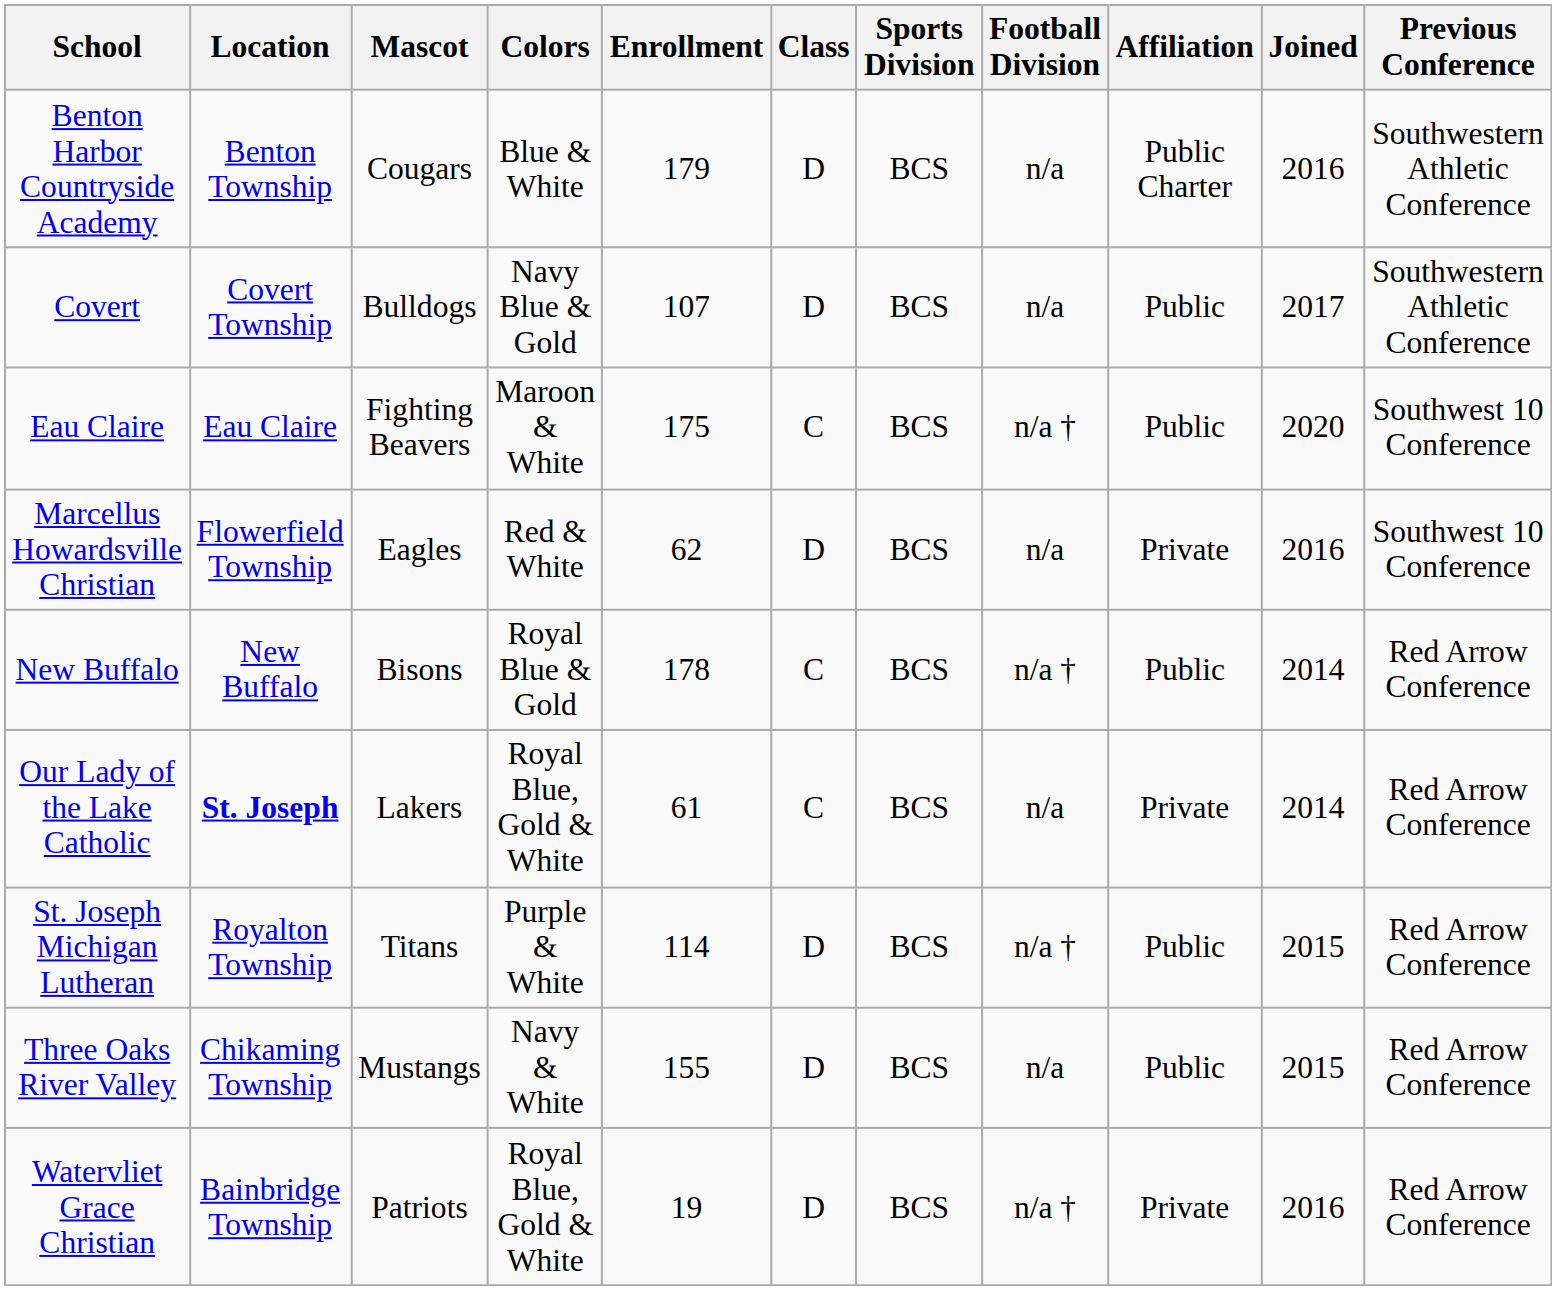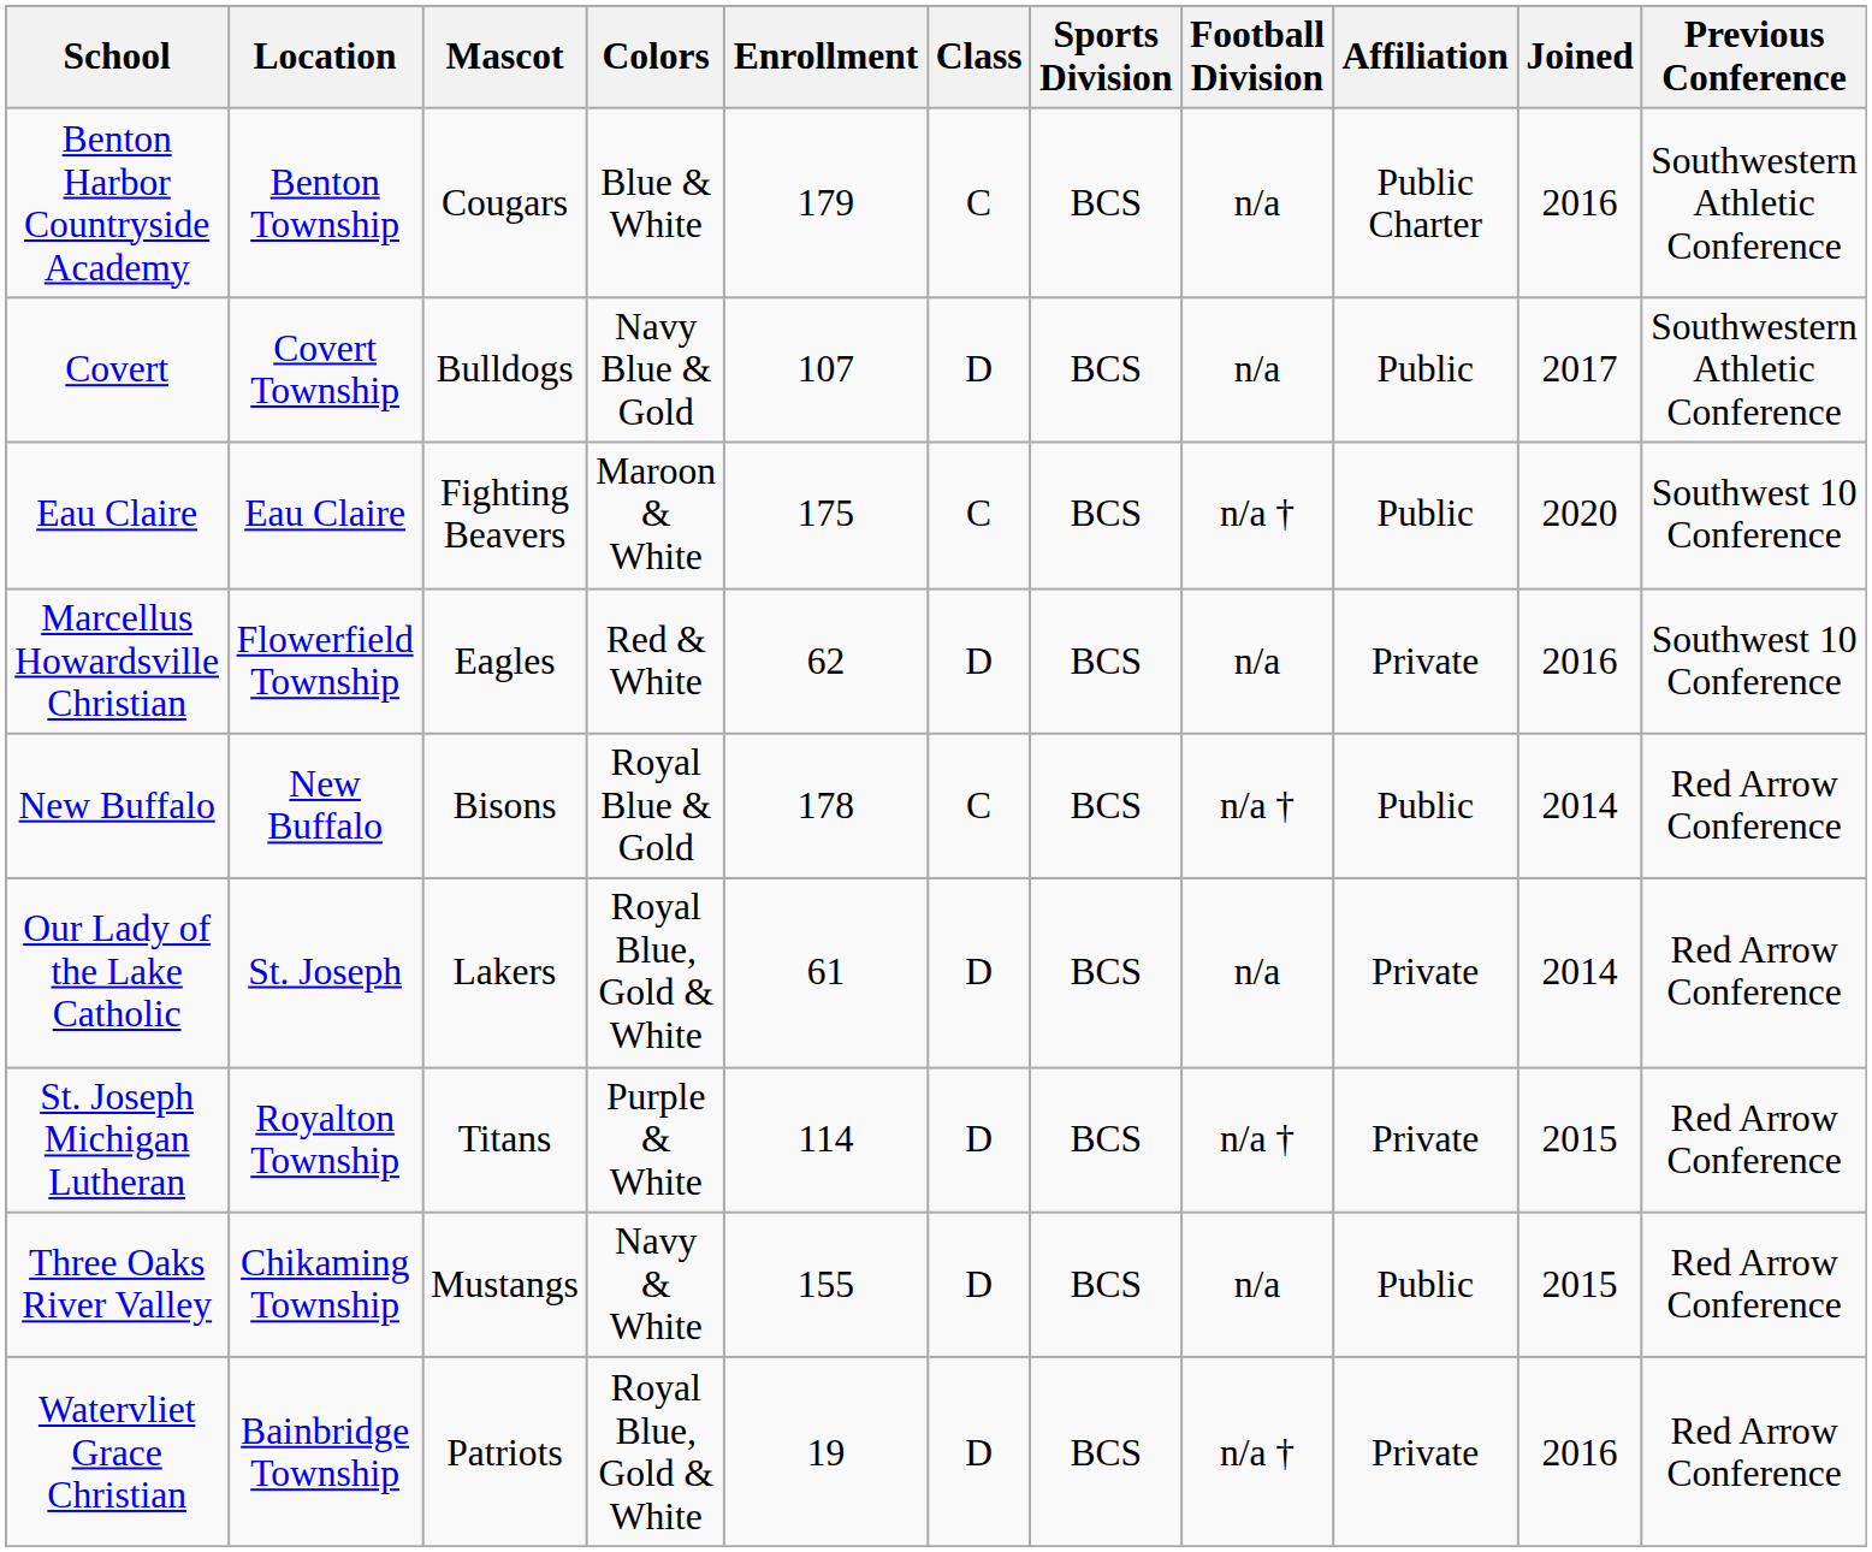Benton Harbor Countryside Academy | Class: D -> C
Our Lady of the Lake Catholic | Location: bold -> normal
Our Lady of the Lake Catholic | Class: C -> D
St. Joseph Michigan Lutheran | Affiliation: Public -> Private
